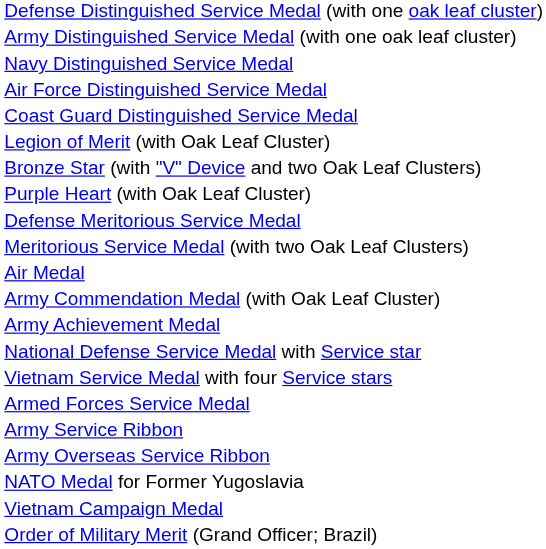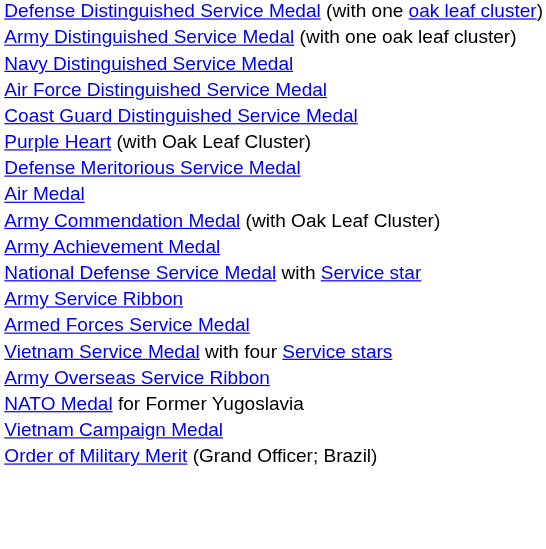- row: Legion of Merit (with Oak Leaf Cluster)
- row: Bronze Star (with "V" Device and two Oak Leaf Clusters)
- row: Meritorious Service Medal (with two Oak Leaf Clusters)
rows swapped: Vietnam Service Medal with four Service stars <-> Army Service Ribbon
